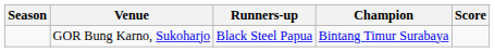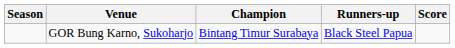columns swapped: Champion <-> Runners-up
